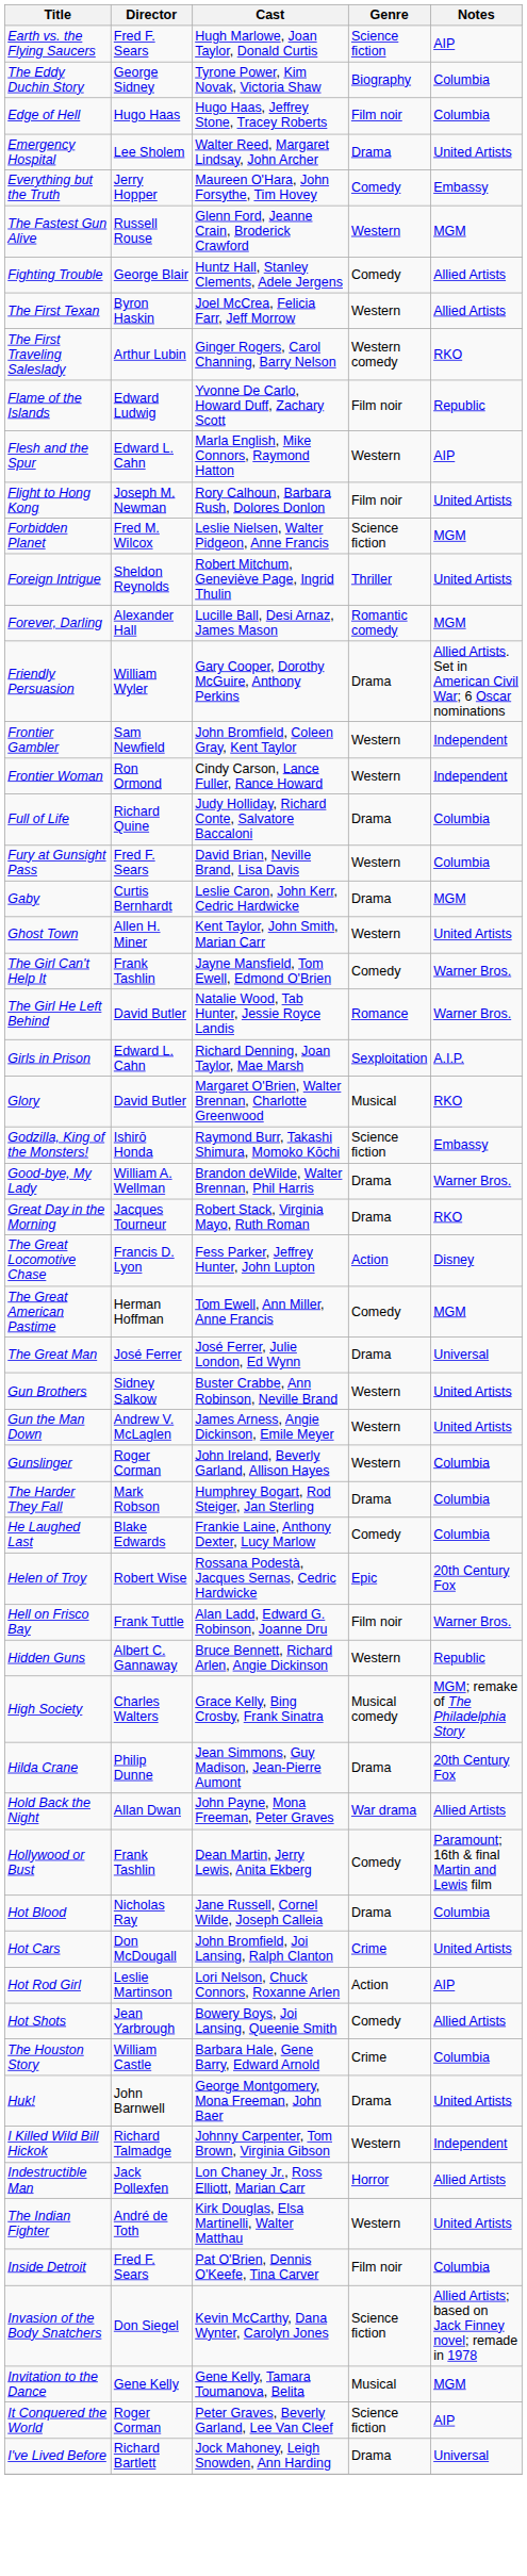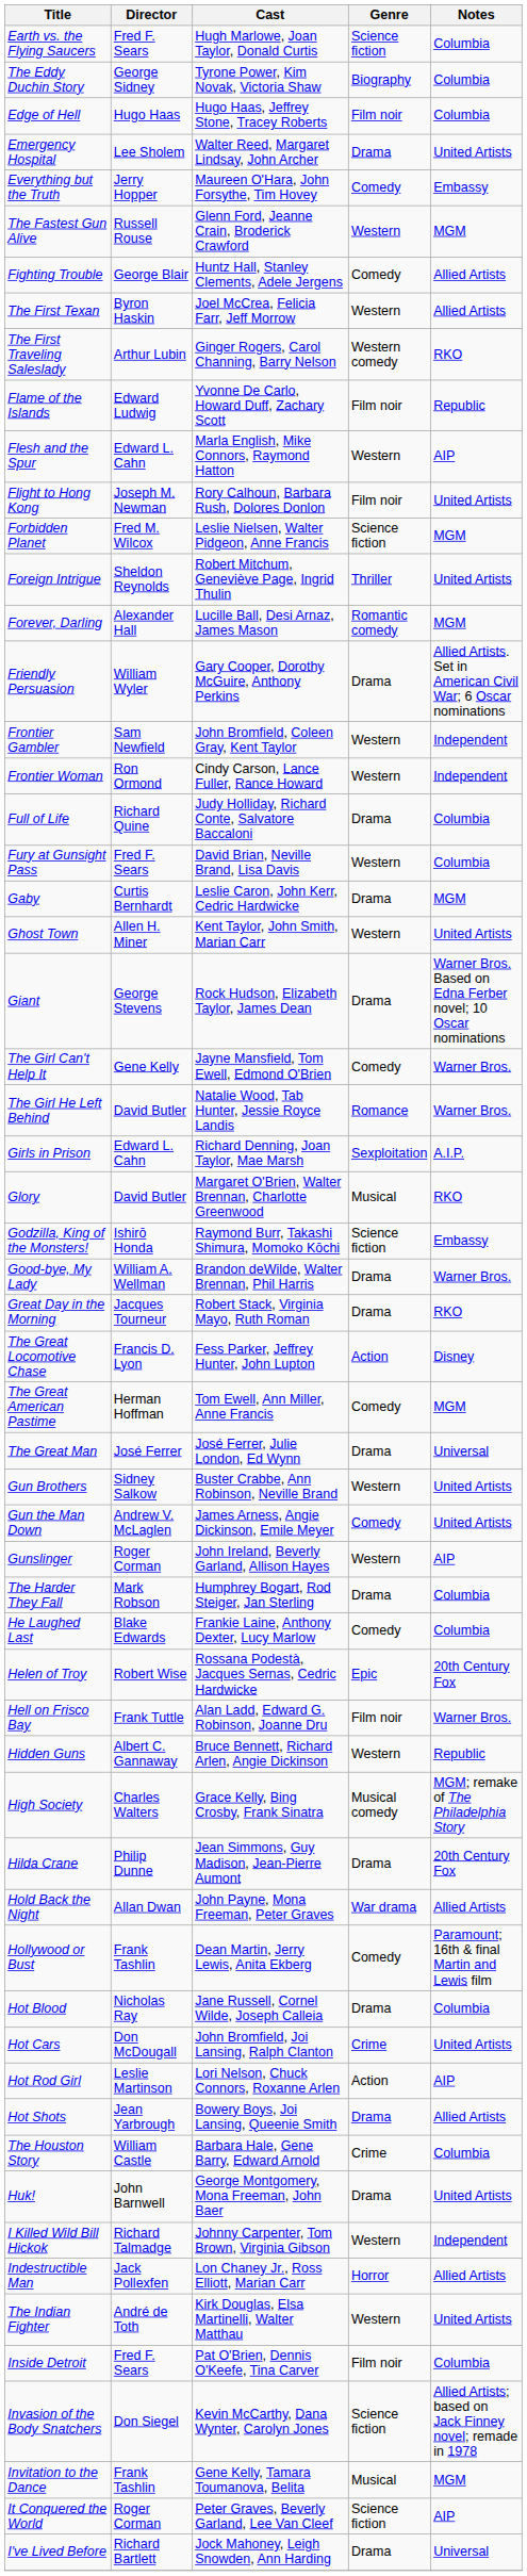Earth vs. the Flying Saucers | Notes: AIP -> Columbia
+ row: Giant | George Stevens | Rock Hudson, Elizabeth Taylor, James Dean | Drama | Warner Bros. Based on Edna Ferber novel; 10 Oscar nominations
The Girl Can't Help It | Director: Frank Tashlin -> Gene Kelly
Gun the Man Down | Genre: Western -> Comedy
Gunslinger | Notes: Columbia -> AIP
Hot Shots | Genre: Comedy -> Drama
Invitation to the Dance | Director: Gene Kelly -> Frank Tashlin
